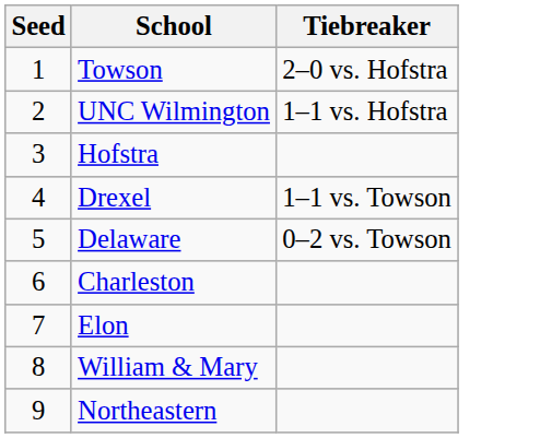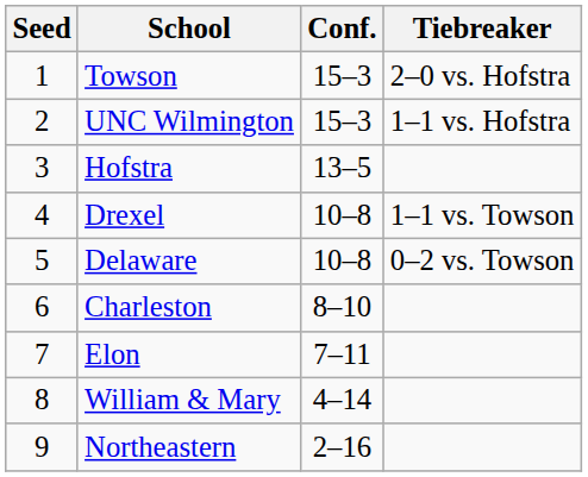+ column: Conf. | 15–3 | 15–3 | 13–5 | 10–8 | 10–8 | 8–10 | 7–11 | 4–14 | 2–16
